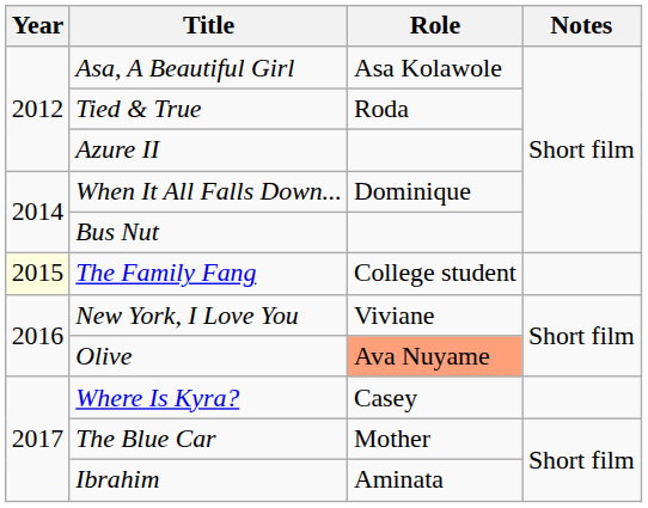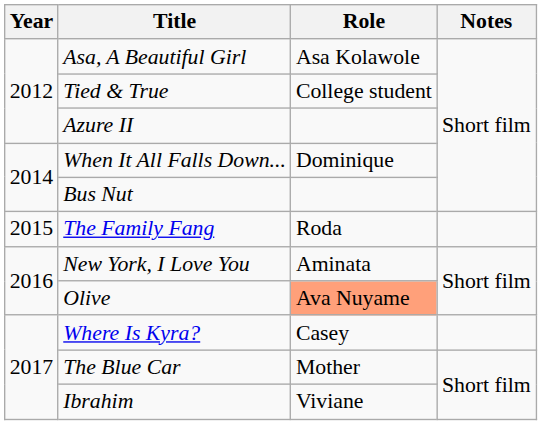Tied & True | Role: Roda -> College student
The Family Fang | Year: lightyellow background -> no background
The Family Fang | Role: College student -> Roda
New York, I Love You | Role: Viviane -> Aminata
Ibrahim | Role: Aminata -> Viviane
